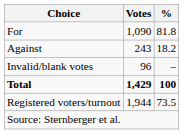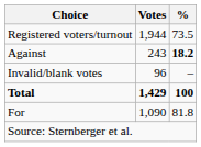rows swapped: For <-> Registered voters/turnout
Against | %: normal -> bold
